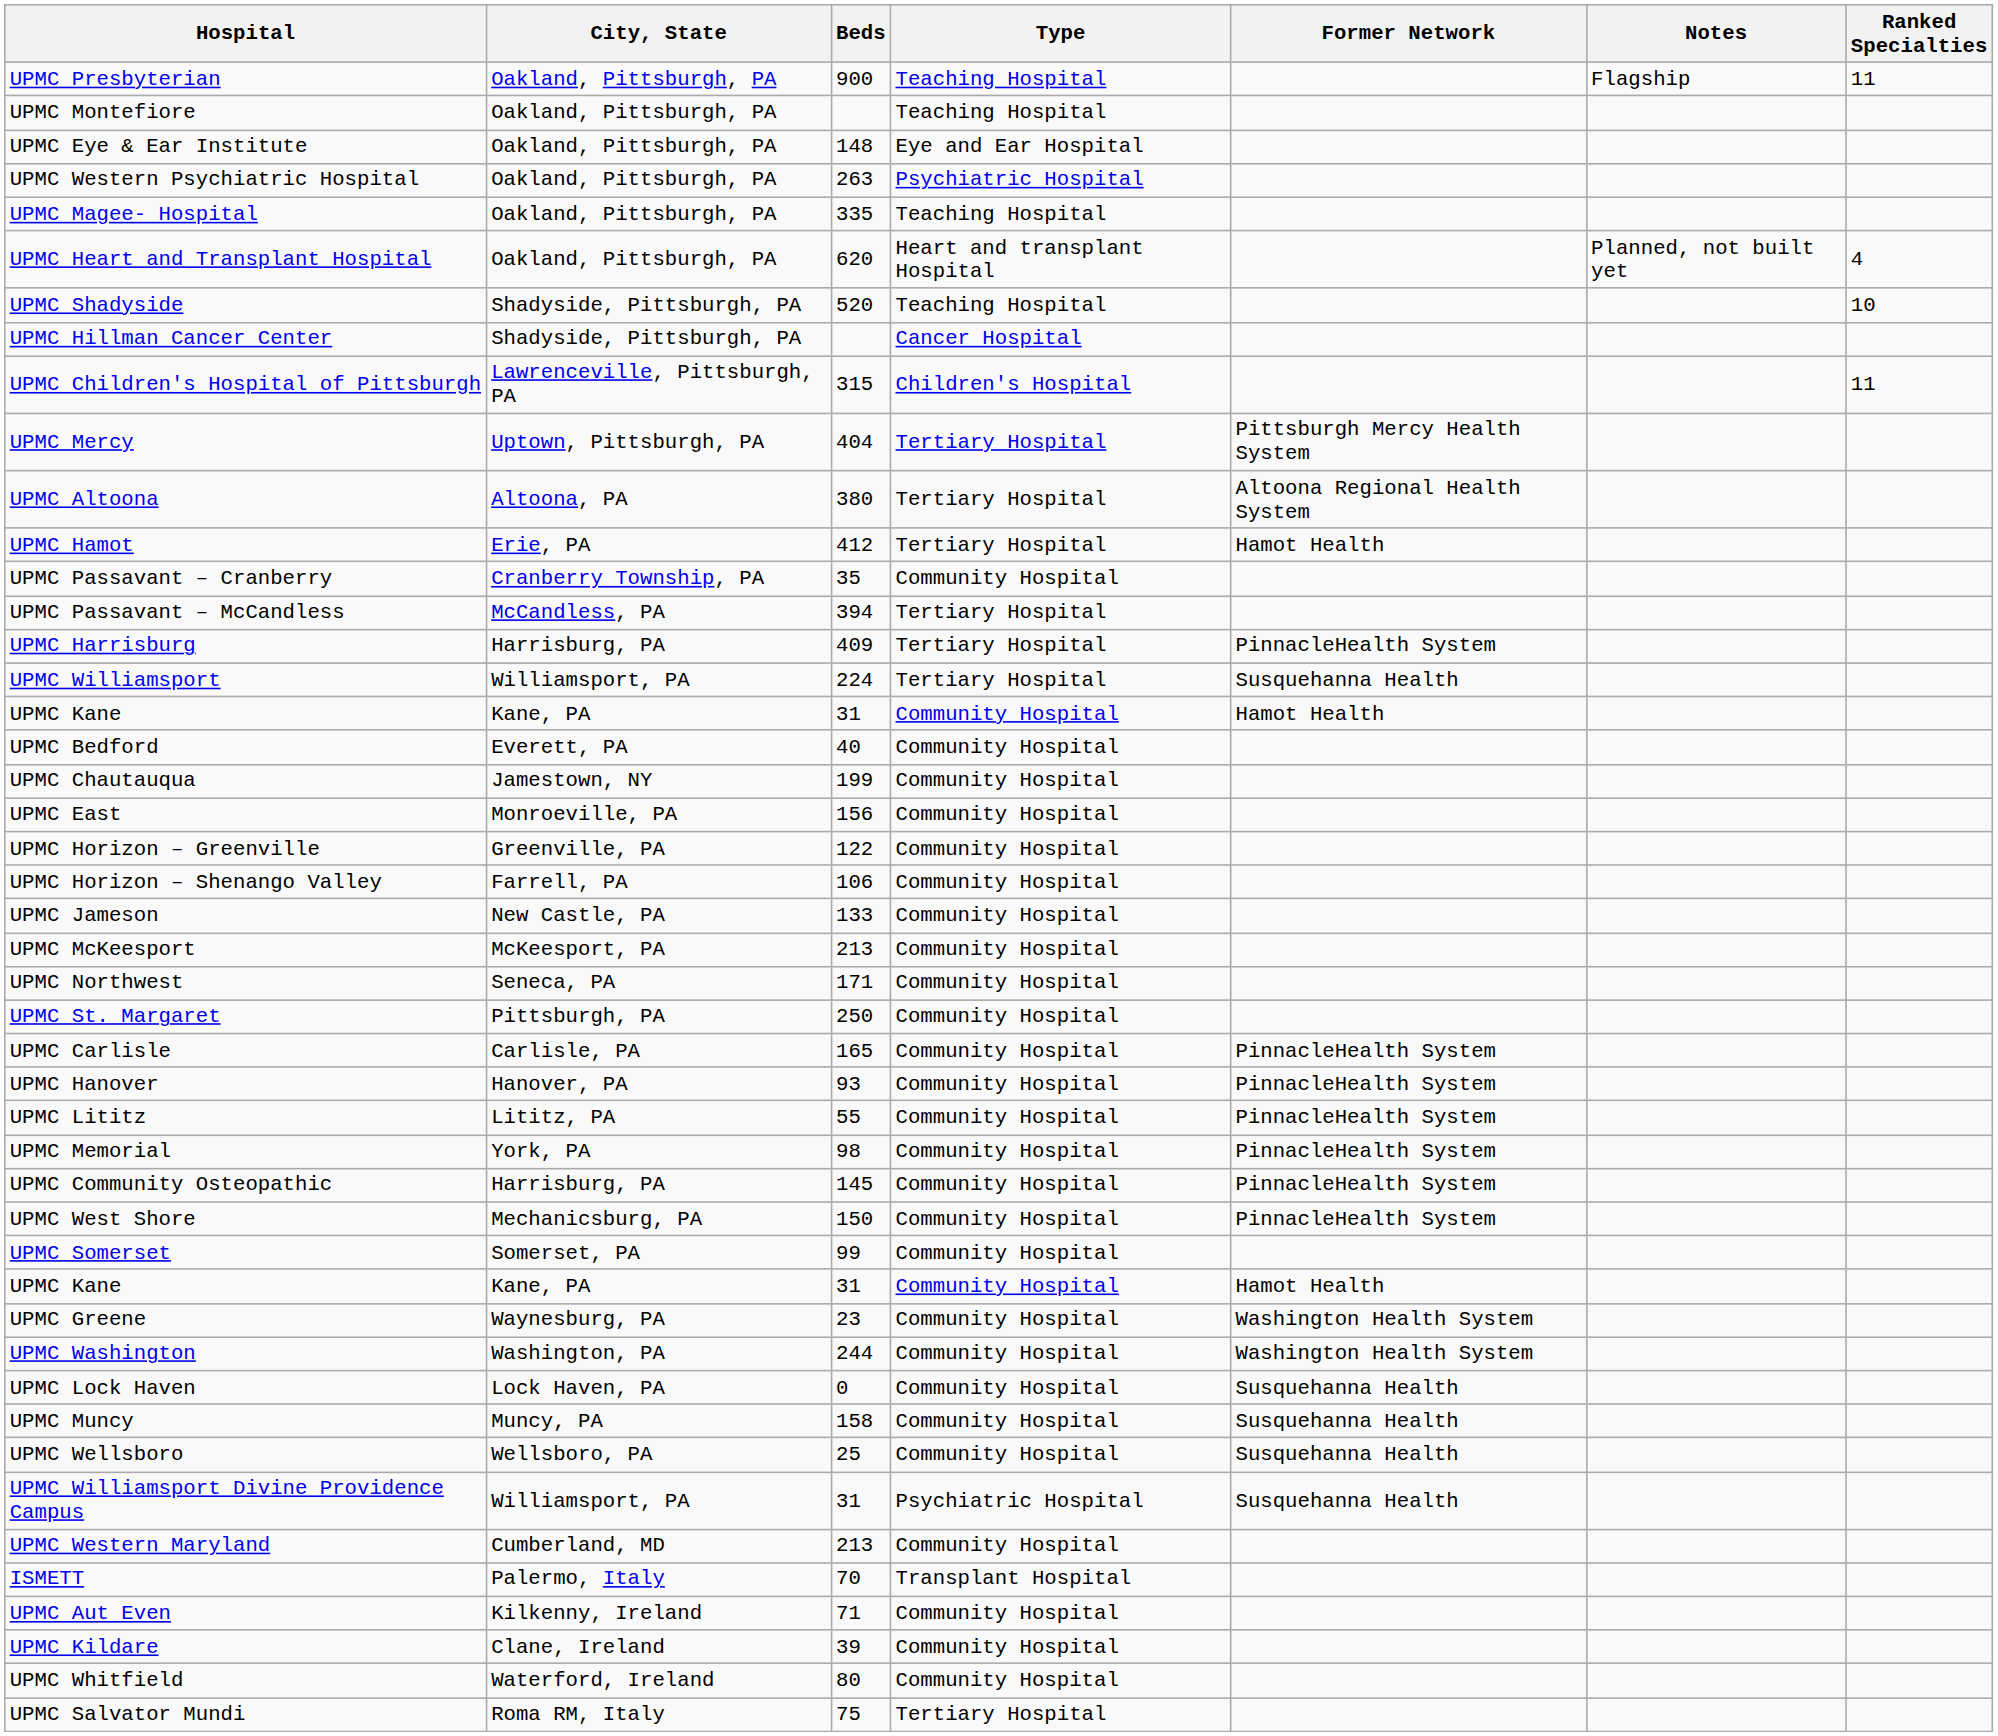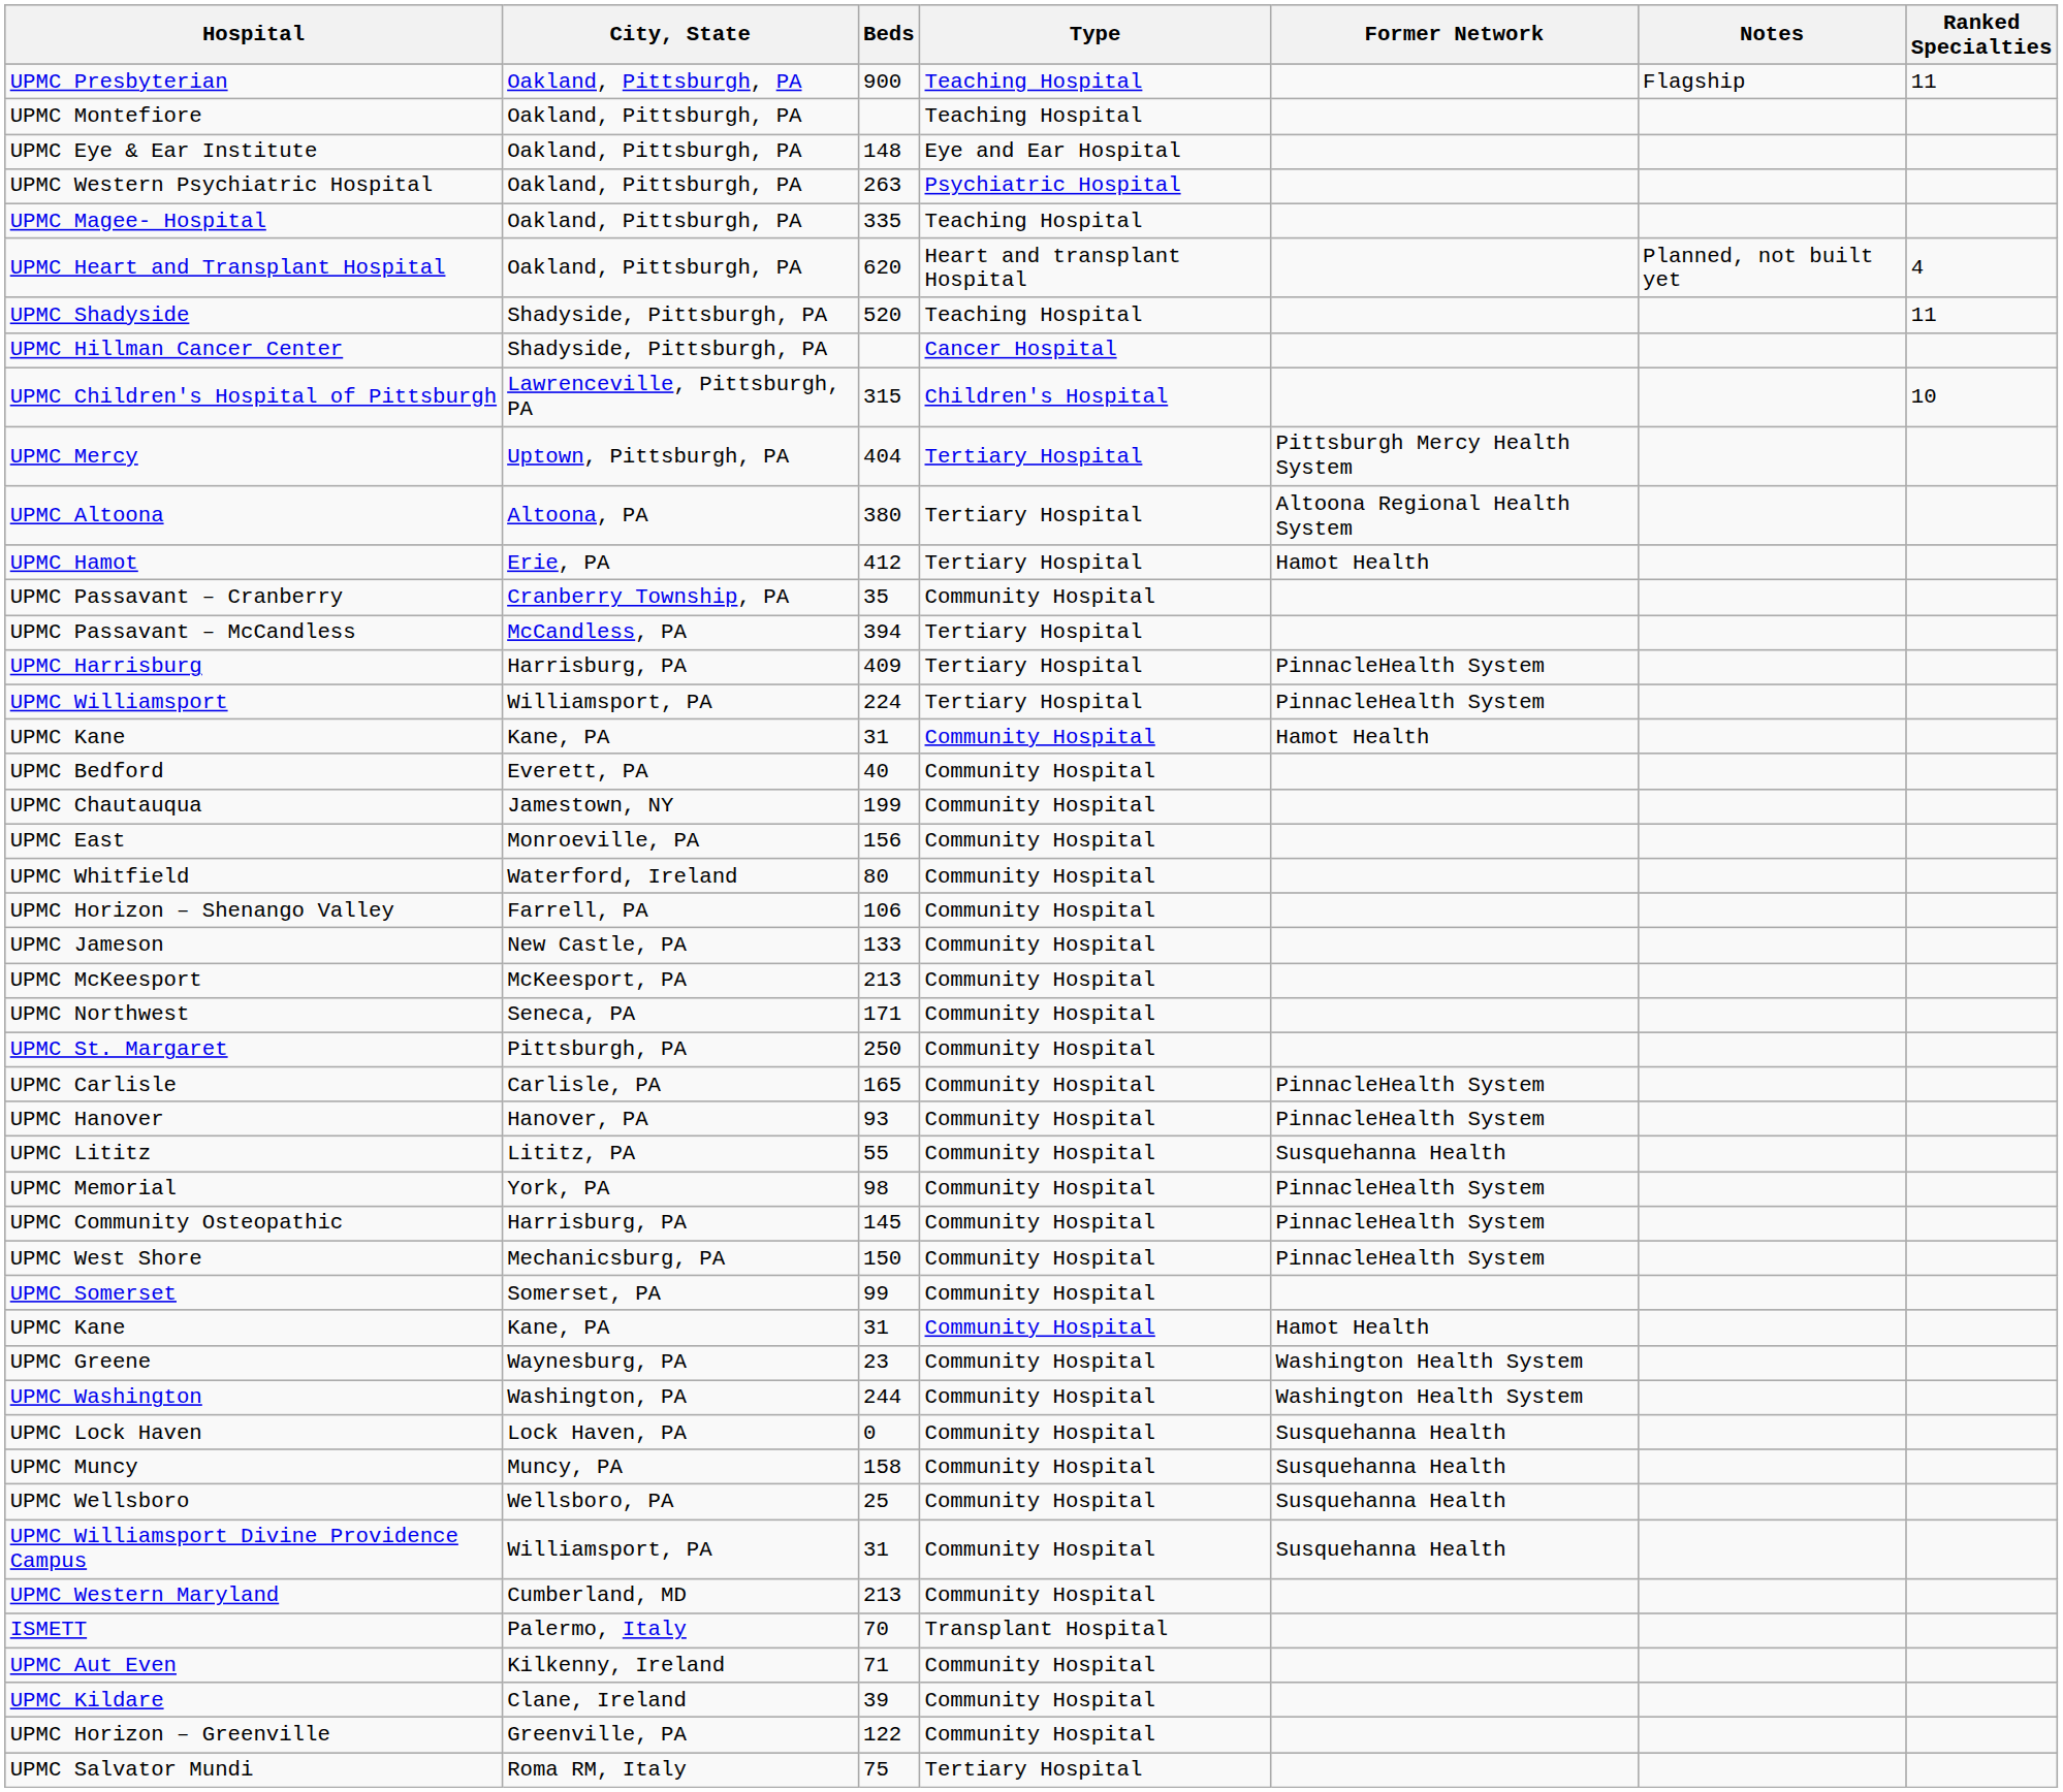UPMC Shadyside | Ranked Specialties: 10 -> 11
UPMC Children's Hospital of Pittsburgh | Ranked Specialties: 11 -> 10
UPMC Williamsport | Former Network: Susquehanna Health -> PinnacleHealth System
rows swapped: UPMC Horizon – Greenville <-> UPMC Whitfield
UPMC Lititz | Former Network: PinnacleHealth System -> Susquehanna Health
UPMC Williamsport Divine Providence Campus | Type: Psychiatric Hospital -> Community Hospital
